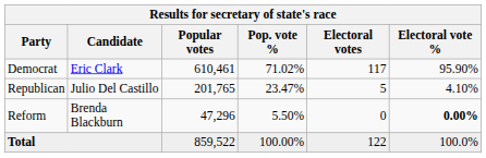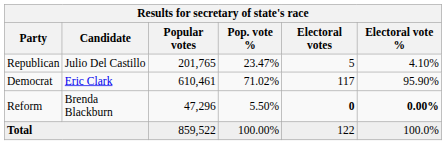rows swapped: Democrat <-> Republican
Reform | Electoral votes: normal -> bold
